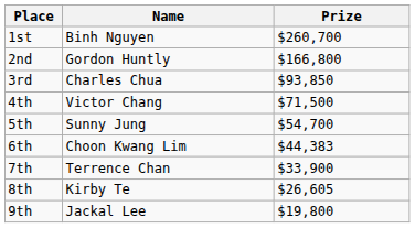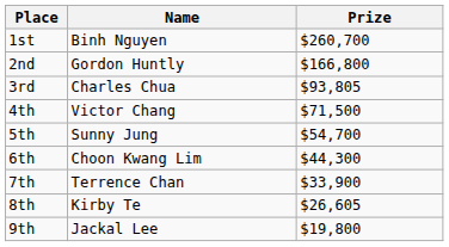3rd | Prize: $93,850 -> $93,805
6th | Prize: $44,383 -> $44,300
